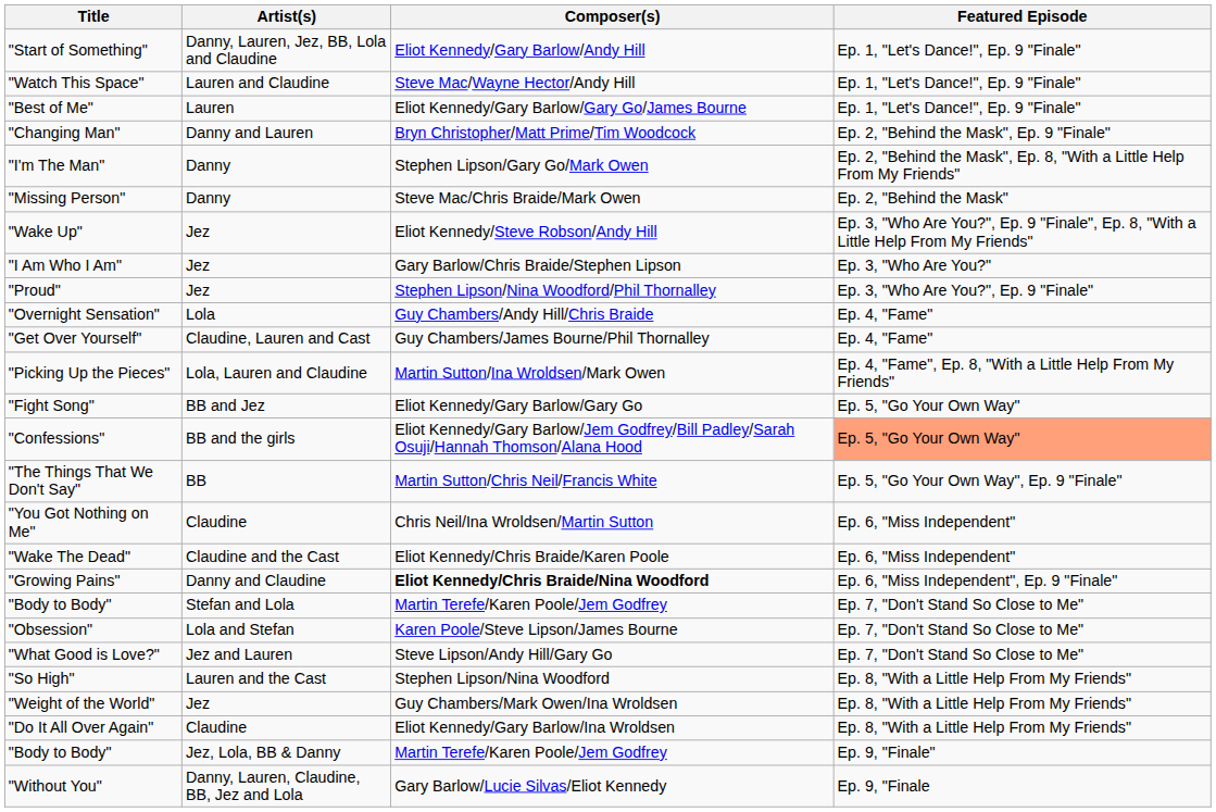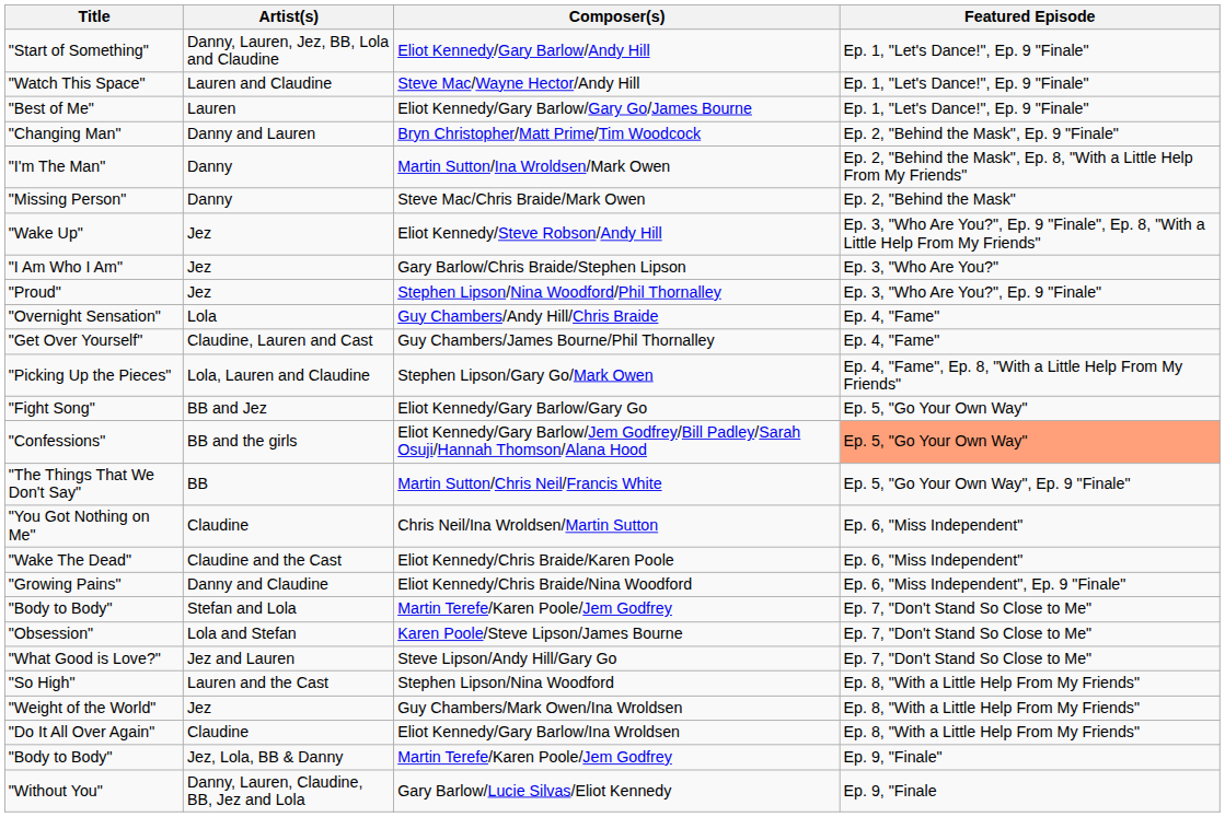"I'm The Man" | Composer(s): Stephen Lipson/Gary Go/Mark Owen -> Martin Sutton/Ina Wroldsen/Mark Owen
"Picking Up the Pieces" | Composer(s): Martin Sutton/Ina Wroldsen/Mark Owen -> Stephen Lipson/Gary Go/Mark Owen
"Growing Pains" | Composer(s): bold -> normal
